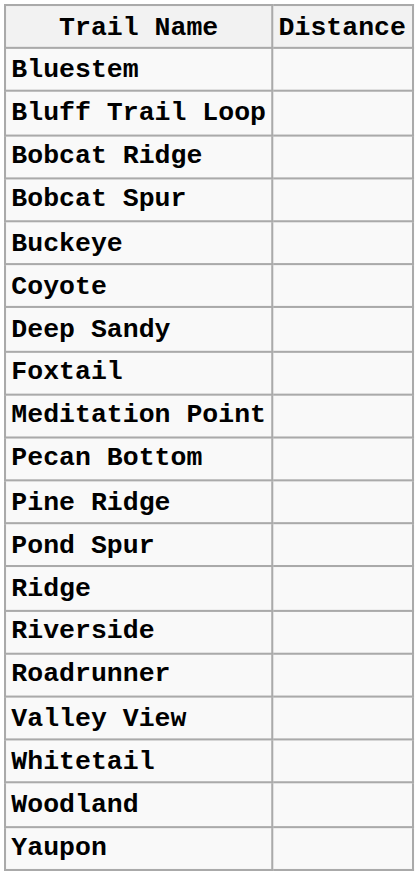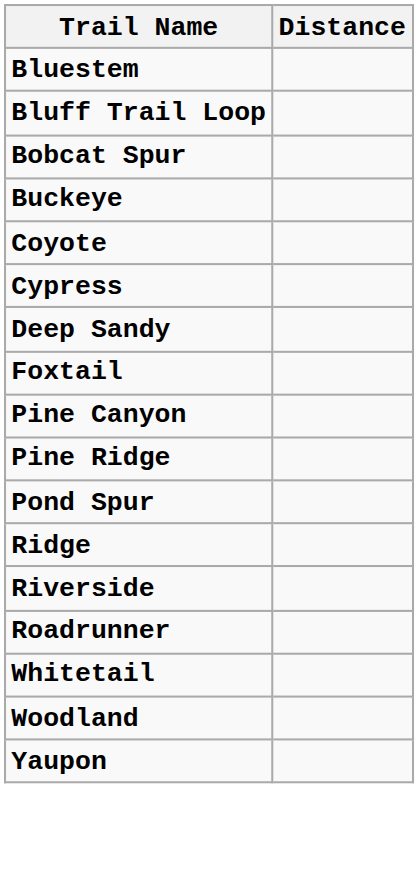- row: Bobcat Ridge
+ row: Cypress
- row: Meditation Point
- row: Pecan Bottom
+ row: Pine Canyon
- row: Valley View
